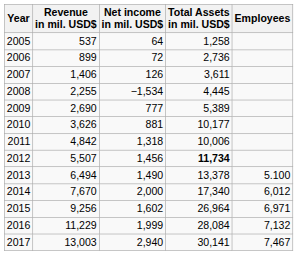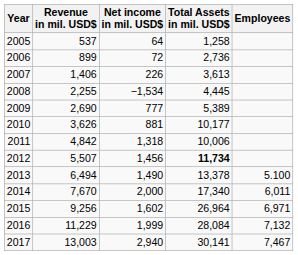2007 | Net income in mil. USD$: 126 -> 226
2007 | Total Assets in mil. USD$: 3,611 -> 3,613
2014 | Employees: 6,012 -> 6,011
